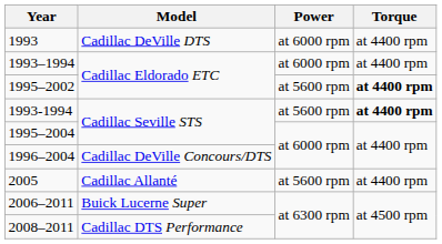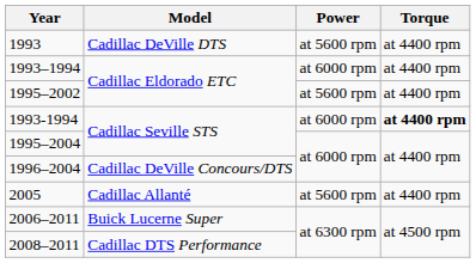1993 | Power: at 6000 rpm -> at 5600 rpm
1995–2002 | Torque: bold -> normal
1993-1994 | Power: at 5600 rpm -> at 6000 rpm
